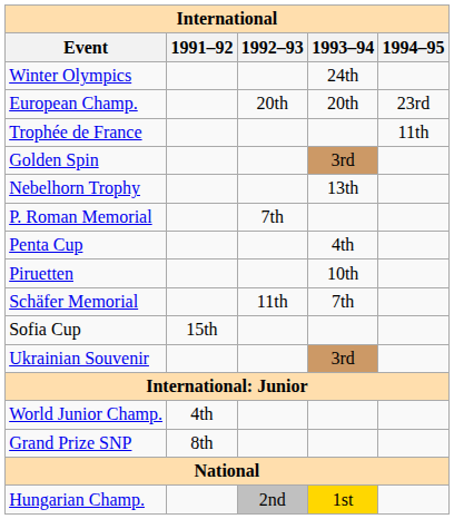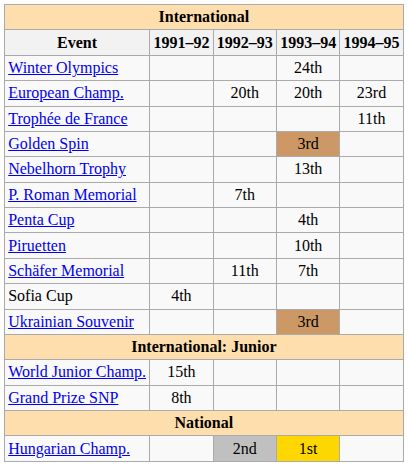Sofia Cup | 1991–92: 15th -> 4th
World Junior Champ. | 1991–92: 4th -> 15th
